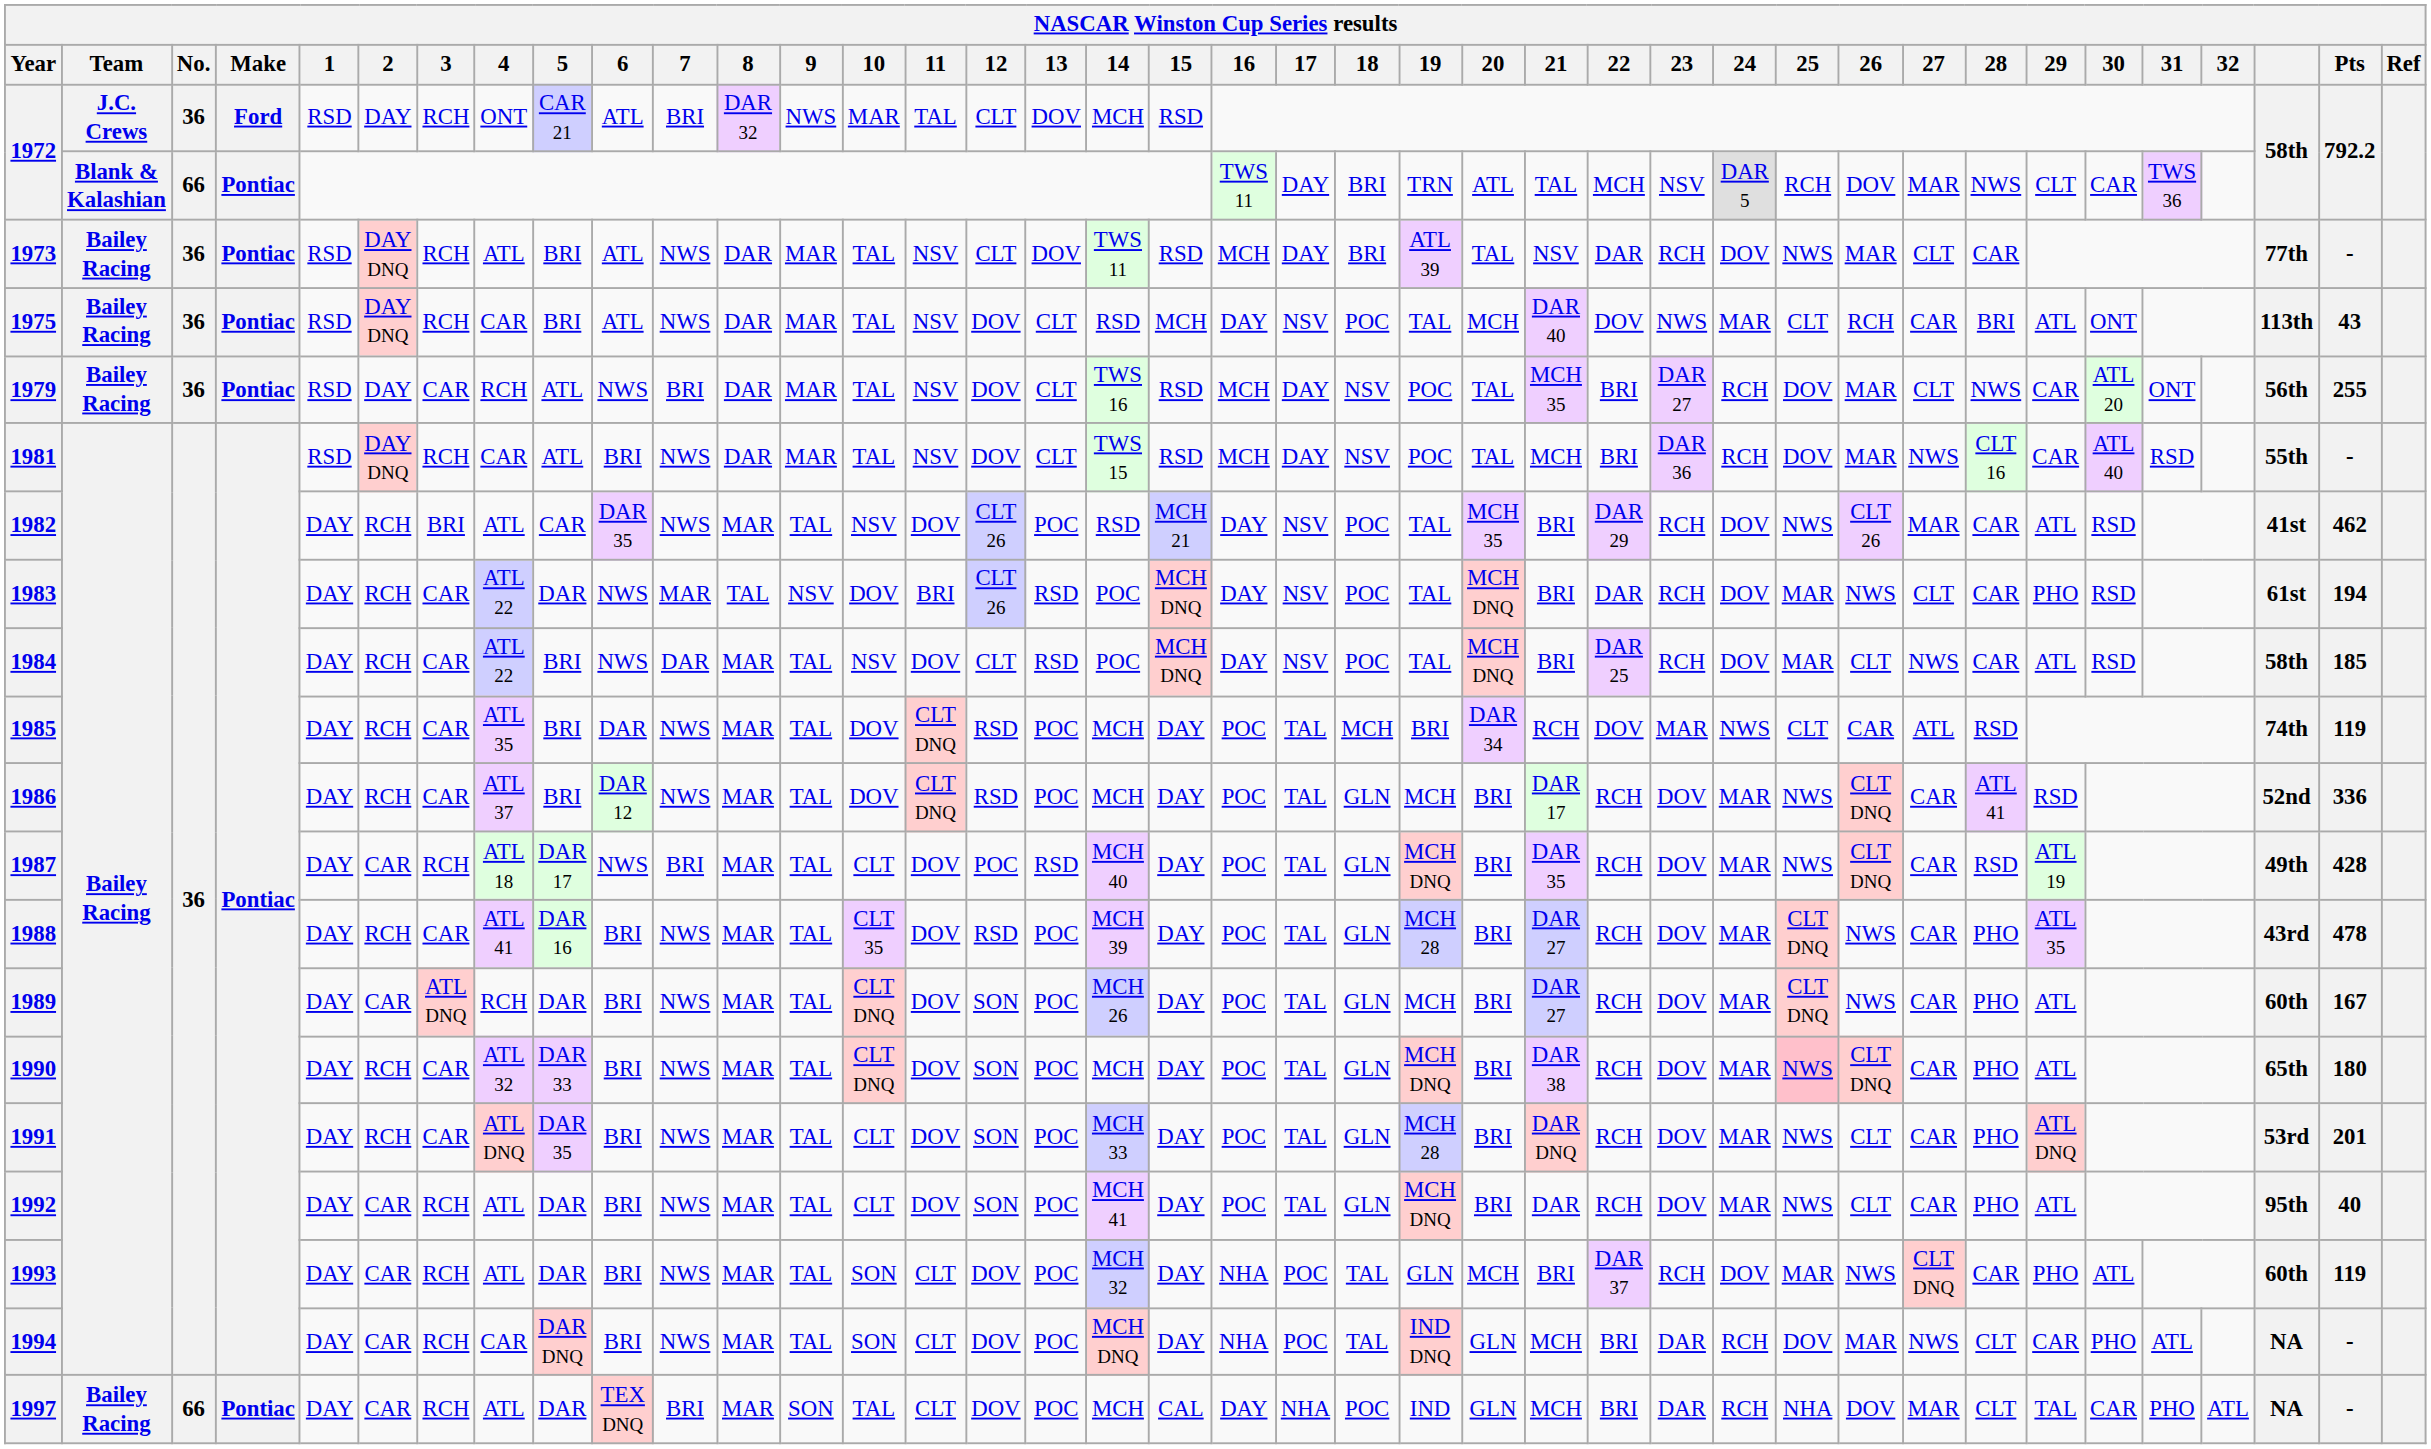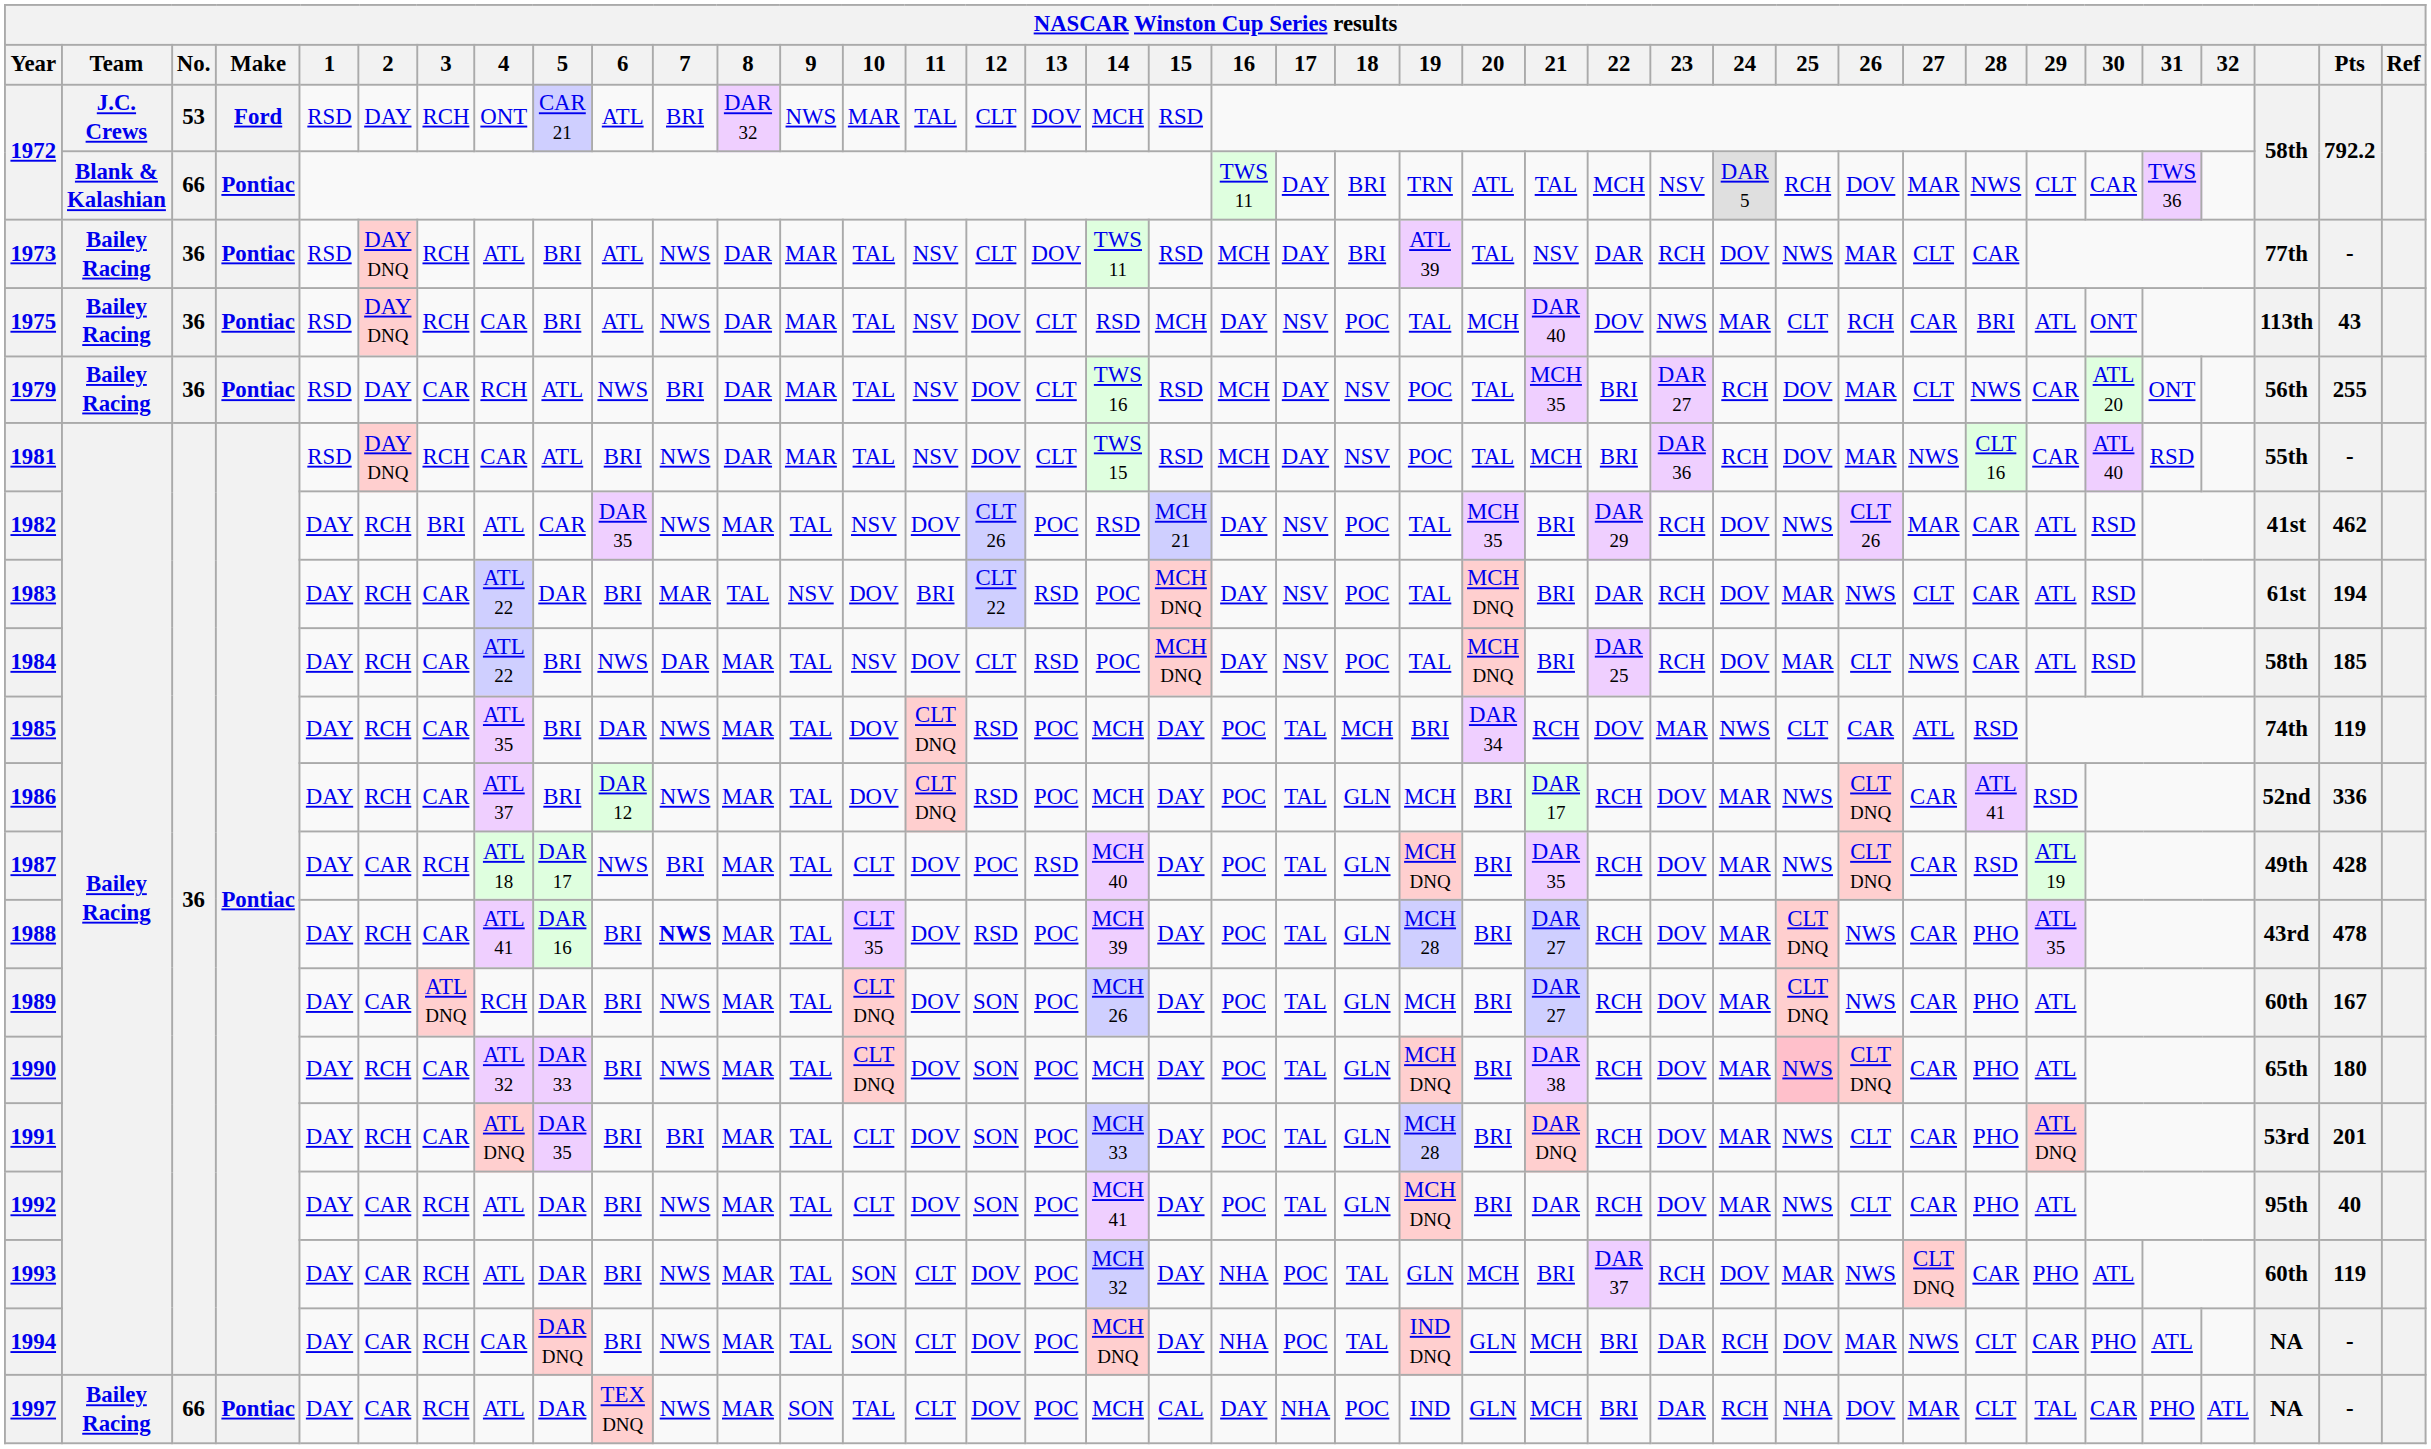1972 / J.C. Crews | No.: 36 -> 53
1983 | 6: NWS -> BRI
1983 | 12: CLT 26 -> CLT 22
1983 | 29: PHO -> ATL
1988 | 7: normal -> bold
1991 | 7: NWS -> BRI
1997 | 7: BRI -> NWS
